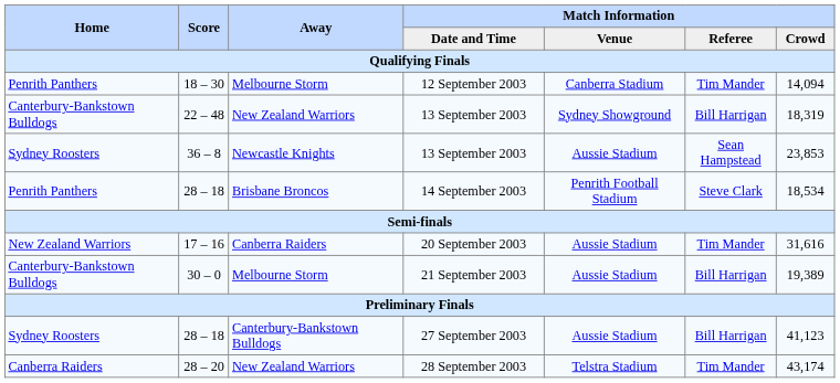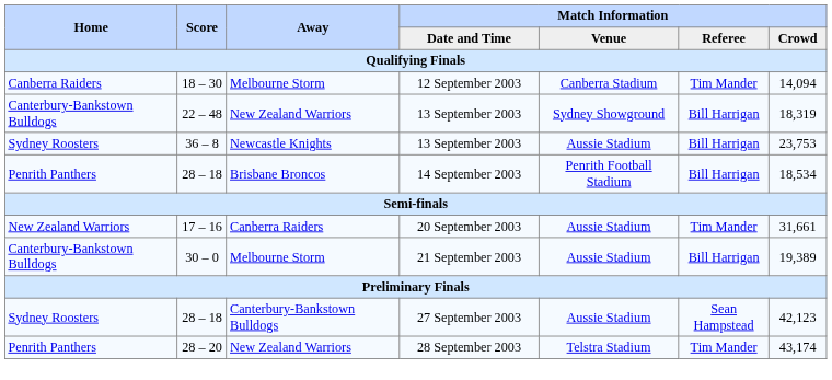12 September 2003 | Home: Penrith Panthers -> Canberra Raiders
36 – 8 / 13 September 2003 | Match Information / Referee: Sean Hampstead -> Bill Harrigan
36 – 8 / 13 September 2003 | Match Information / Crowd: 23,853 -> 23,753
14 September 2003 | Match Information / Referee: Steve Clark -> Bill Harrigan
20 September 2003 | Match Information / Crowd: 31,616 -> 31,661
27 September 2003 | Match Information / Referee: Bill Harrigan -> Sean Hampstead
27 September 2003 | Match Information / Crowd: 41,123 -> 42,123
28 September 2003 | Home: Canberra Raiders -> Penrith Panthers
